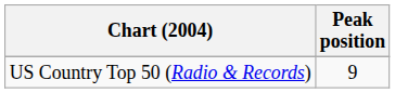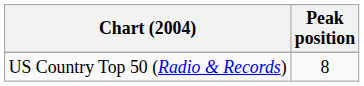US Country Top 50 (Radio & Records) | Peak position: 9 -> 8
